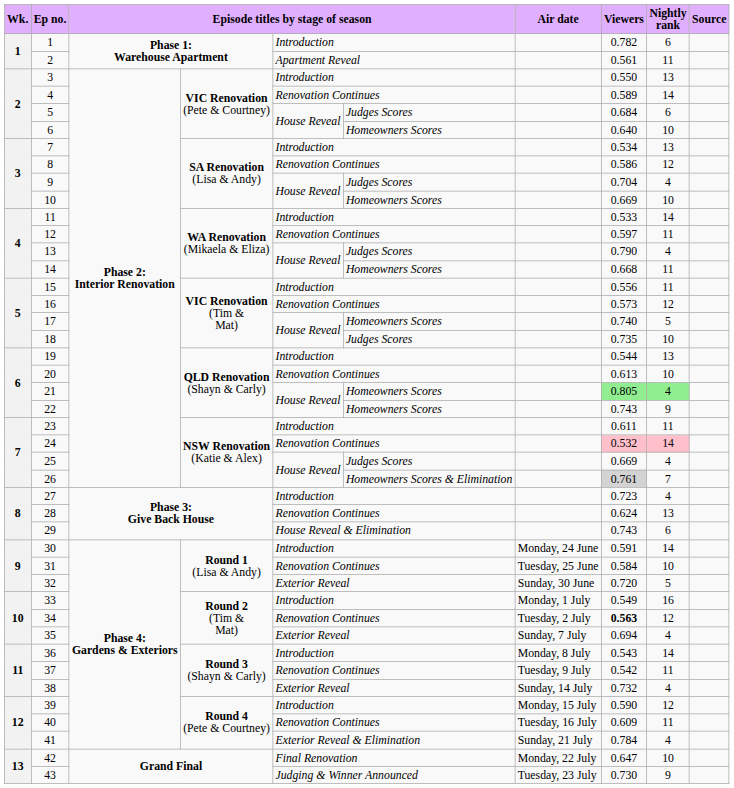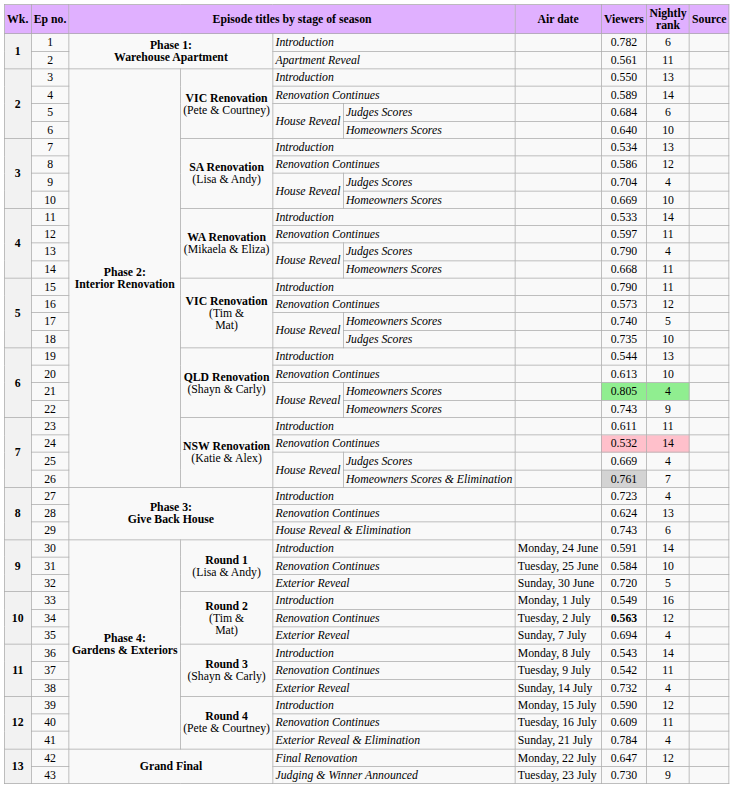15 | Viewers: 0.556 -> 0.790
42 | Nightly rank: 10 -> 12
